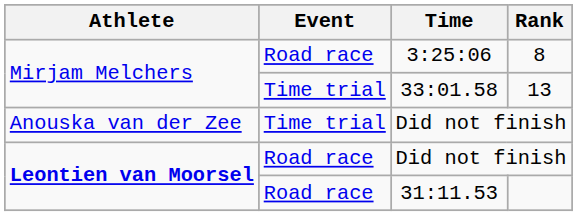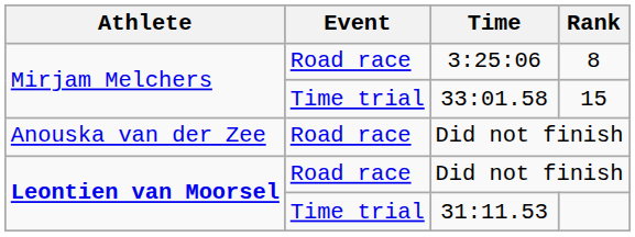33:01.58 | Rank: 13 -> 15
Anouska van der Zee / Did not finish | Event: Time trial -> Road race
31:11.53 | Event: Road race -> Time trial
